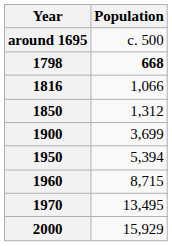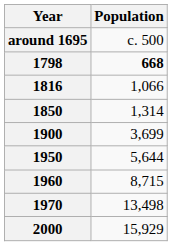1850 | Population: 1,312 -> 1,314
1950 | Population: 5,394 -> 5,644
1970 | Population: 13,495 -> 13,498
